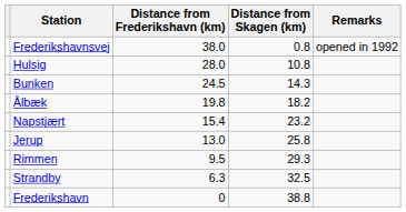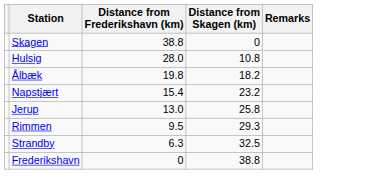+ row: Skagen | 38.8 | 0
- row: Frederikshavnsvej | 38.0 | 0.8 | opened in 1992
- row: Bunken | 24.5 | 14.3
